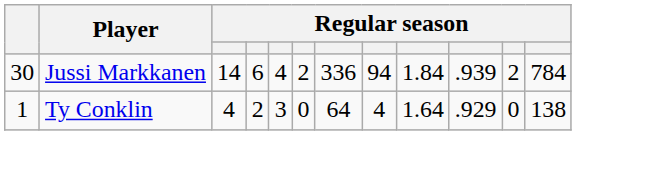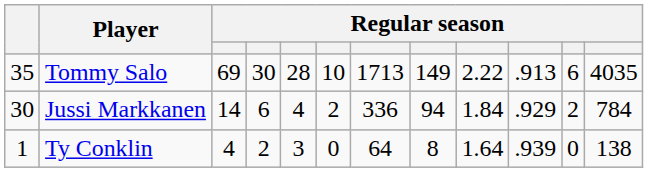+ row: 35 | Tommy Salo | 69 | 30 | 28 | 10 | 1713 | 149 | 2.22 | .913 | 6 | 4035
Jussi Markkanen | column 10: .939 -> .929
Ty Conklin | column 8: 4 -> 8
Ty Conklin | column 10: .929 -> .939
